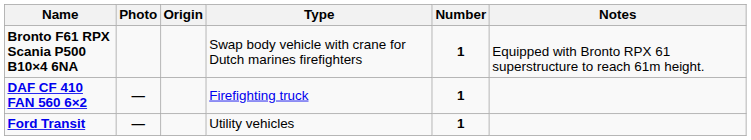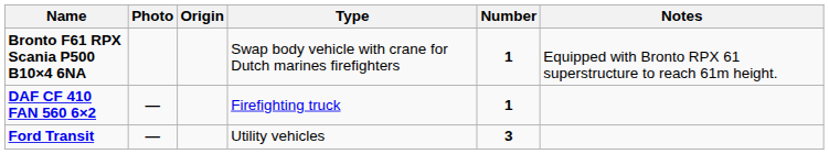Ford Transit | Number: 1 -> 3
